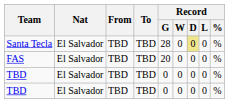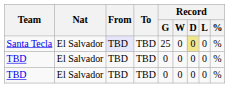Santa Tecla | From: no background -> lavender background
Santa Tecla | Record / G: 28 -> 25
- row: FAS | El Salvador | TBD | TBD | 20 | 0 | 0 | 0 | %
